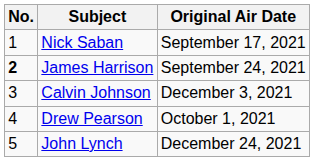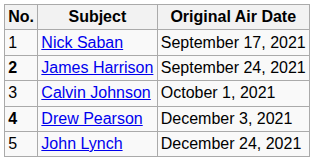Calvin Johnson | Original Air Date: December 3, 2021 -> October 1, 2021
Drew Pearson | No.: normal -> bold
Drew Pearson | Original Air Date: October 1, 2021 -> December 3, 2021
